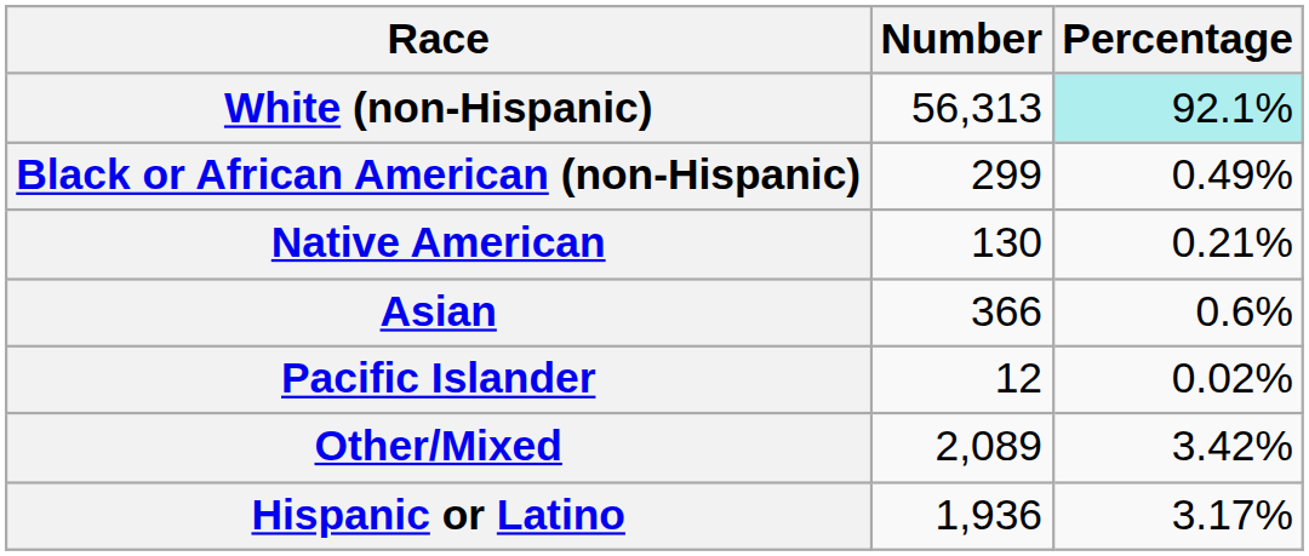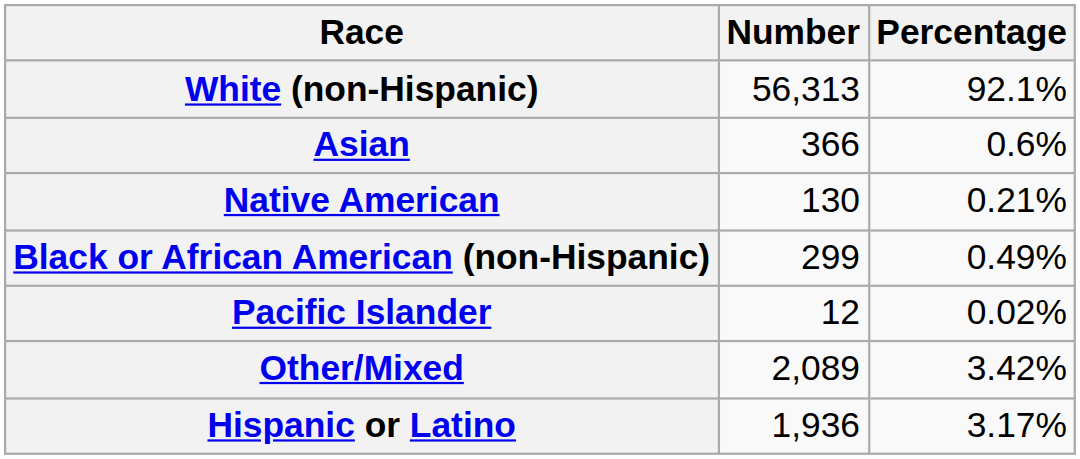White (non-Hispanic) | Percentage: paleturquoise background -> no background
rows swapped: Black or African American (non-Hispanic) <-> Asian
